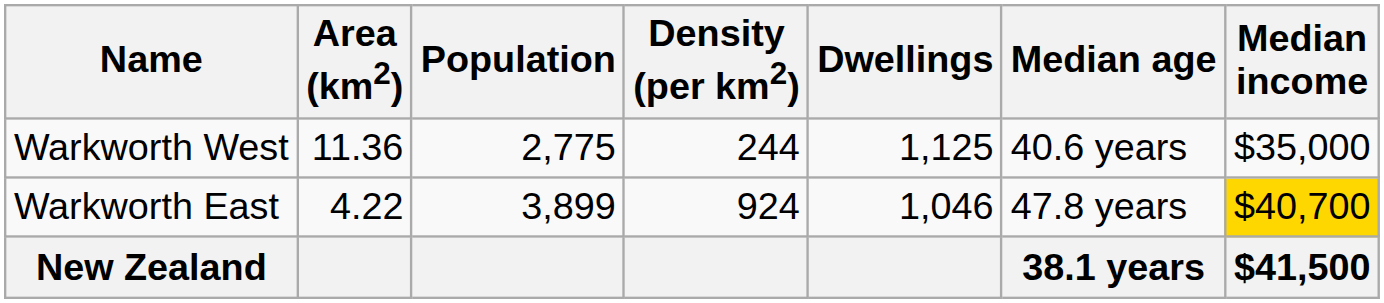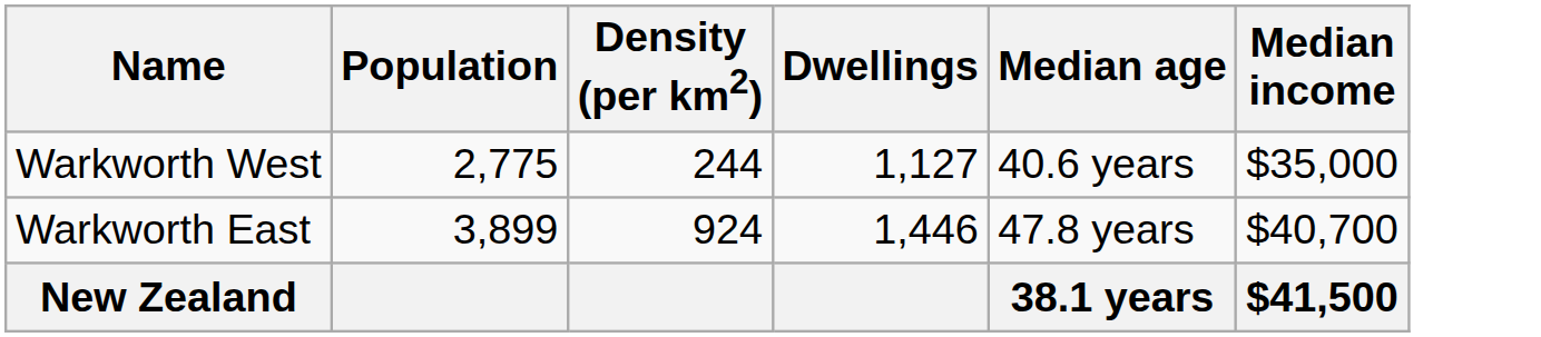- column: Area (km2) | 11.36 | 4.22
Warkworth West | Dwellings: 1,125 -> 1,127
Warkworth East | Dwellings: 1,046 -> 1,446
Warkworth East | Median income: gold background -> no background
